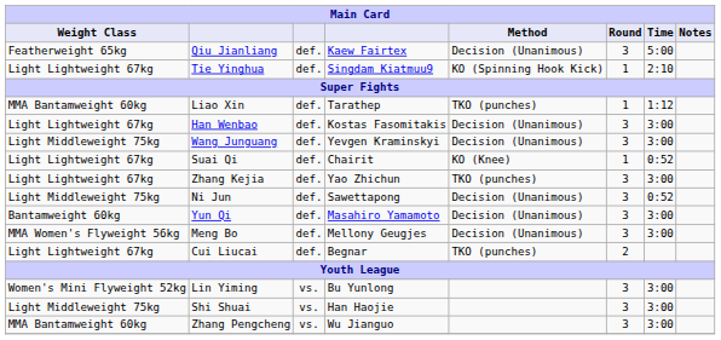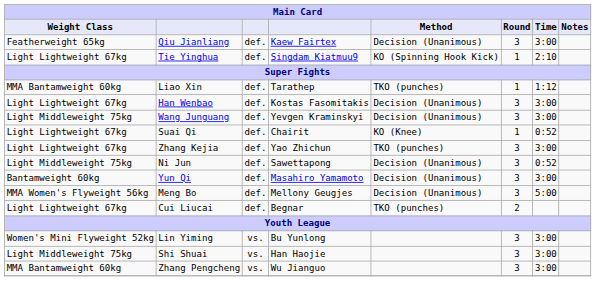Qiu Jianliang | Time: 5:00 -> 3:00
Meng Bo | Time: 3:00 -> 5:00
